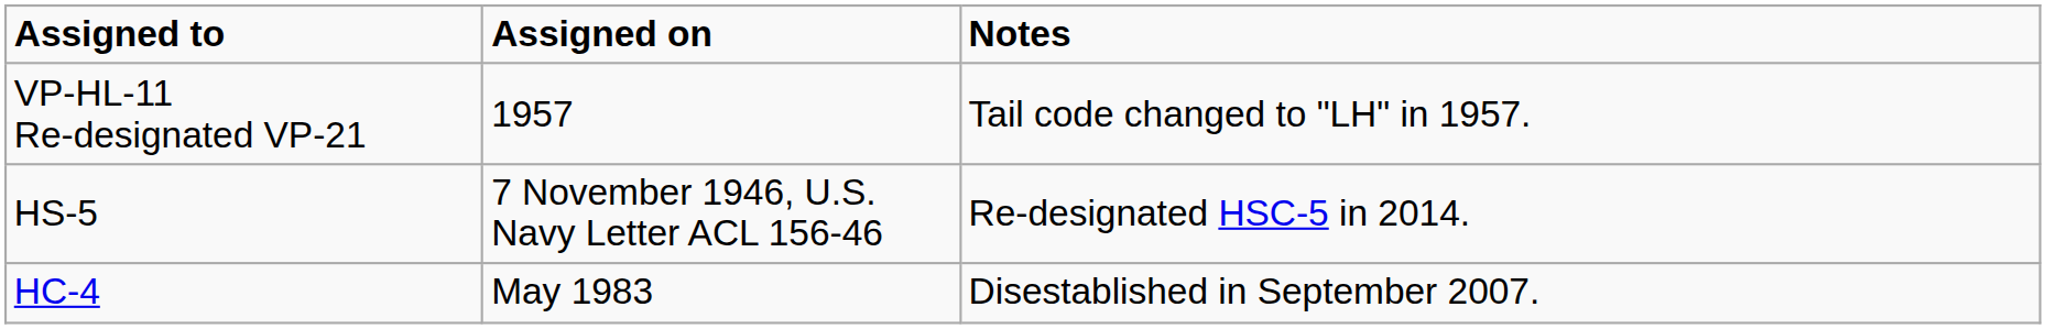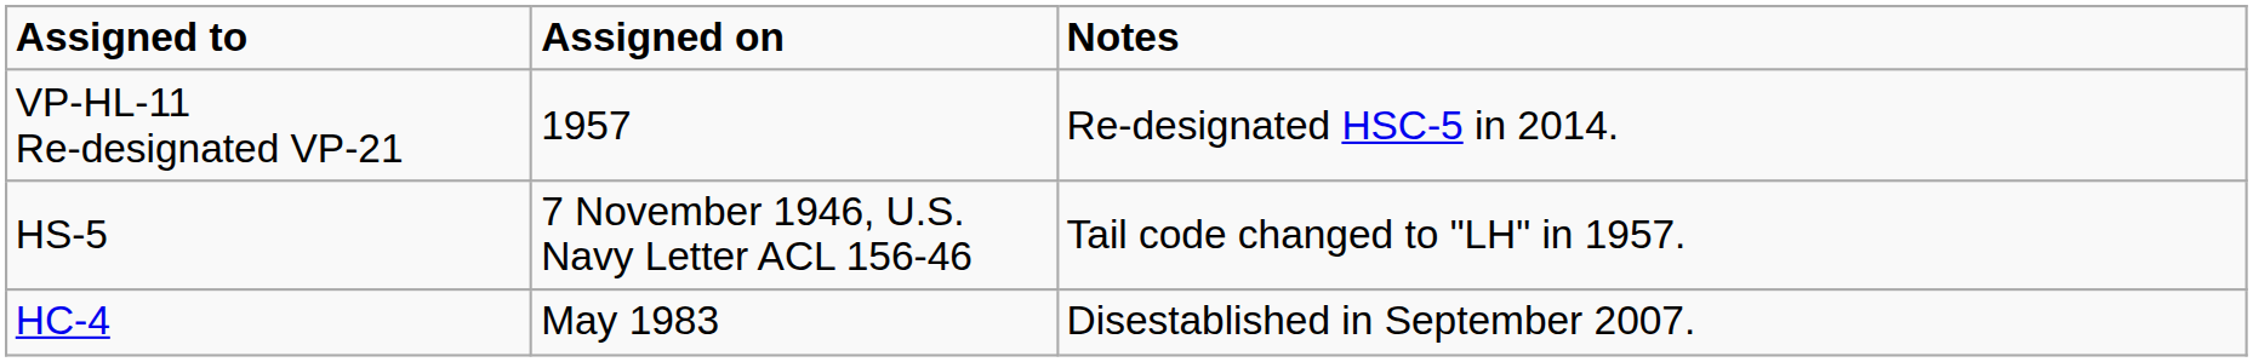VP-HL-11 Re-designated VP-21 | Notes: Tail code changed to "LH" in 1957. -> Re-designated HSC-5 in 2014.
HS-5 | Notes: Re-designated HSC-5 in 2014. -> Tail code changed to "LH" in 1957.
